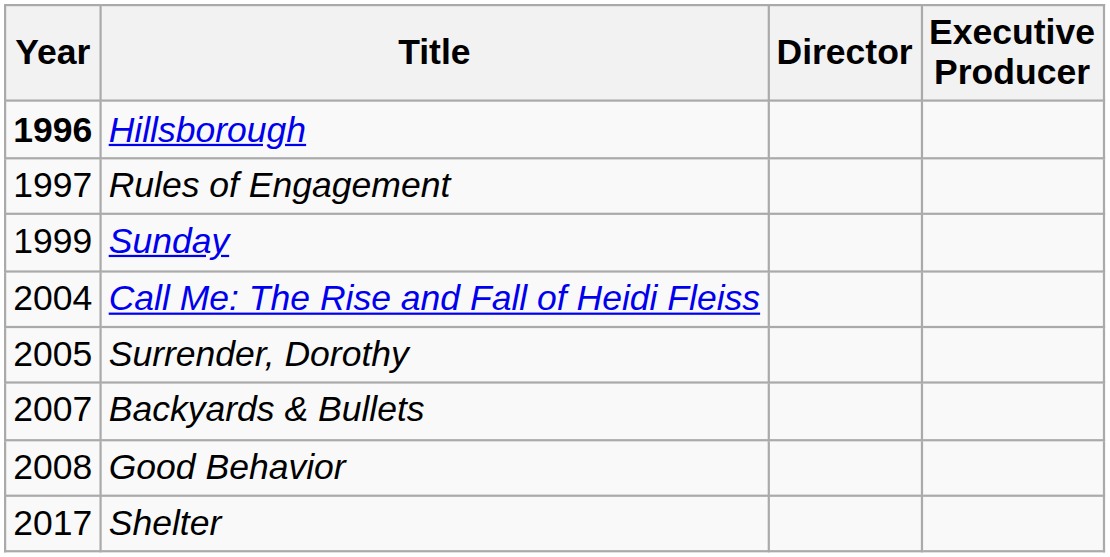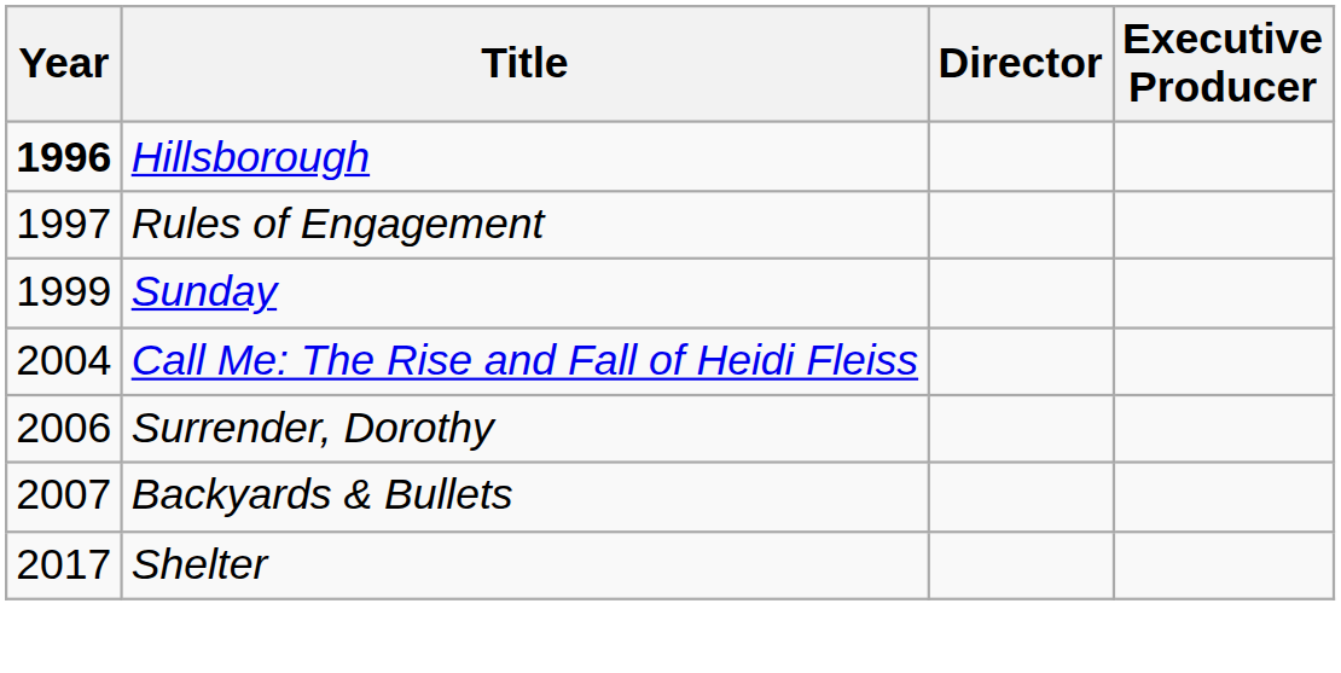Surrender, Dorothy | Year: 2005 -> 2006
- row: 2008 | Good Behavior
